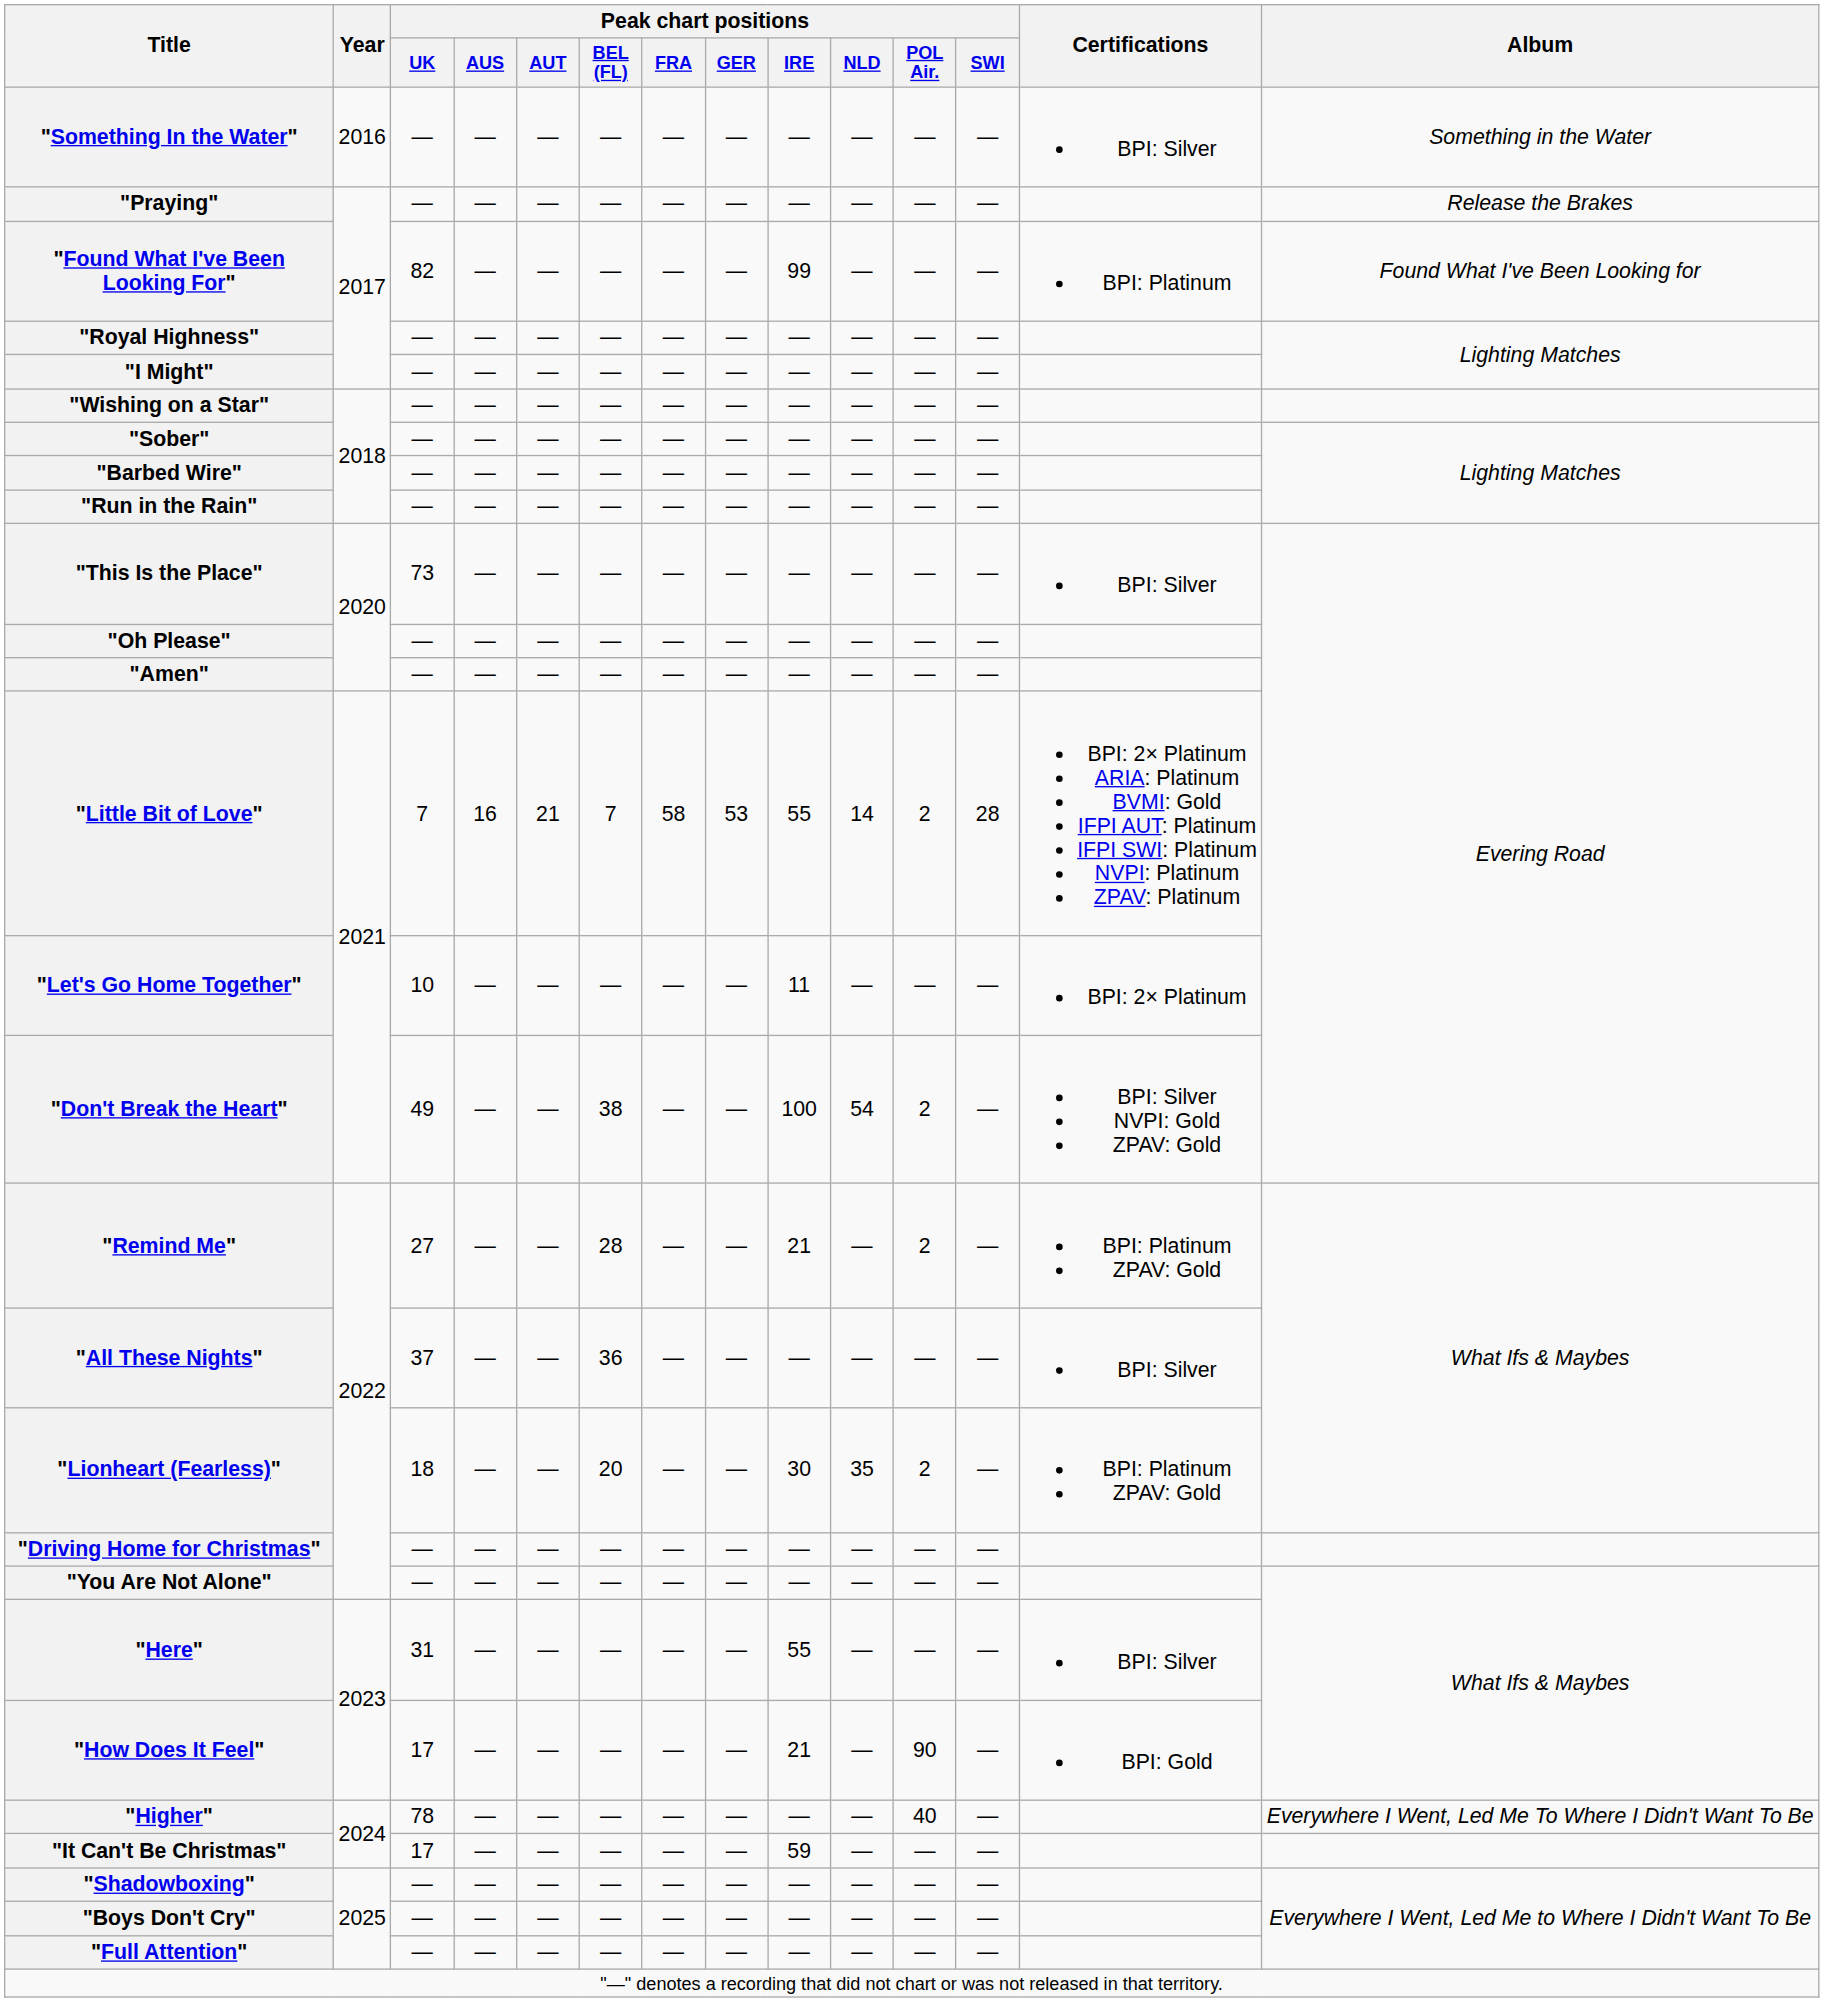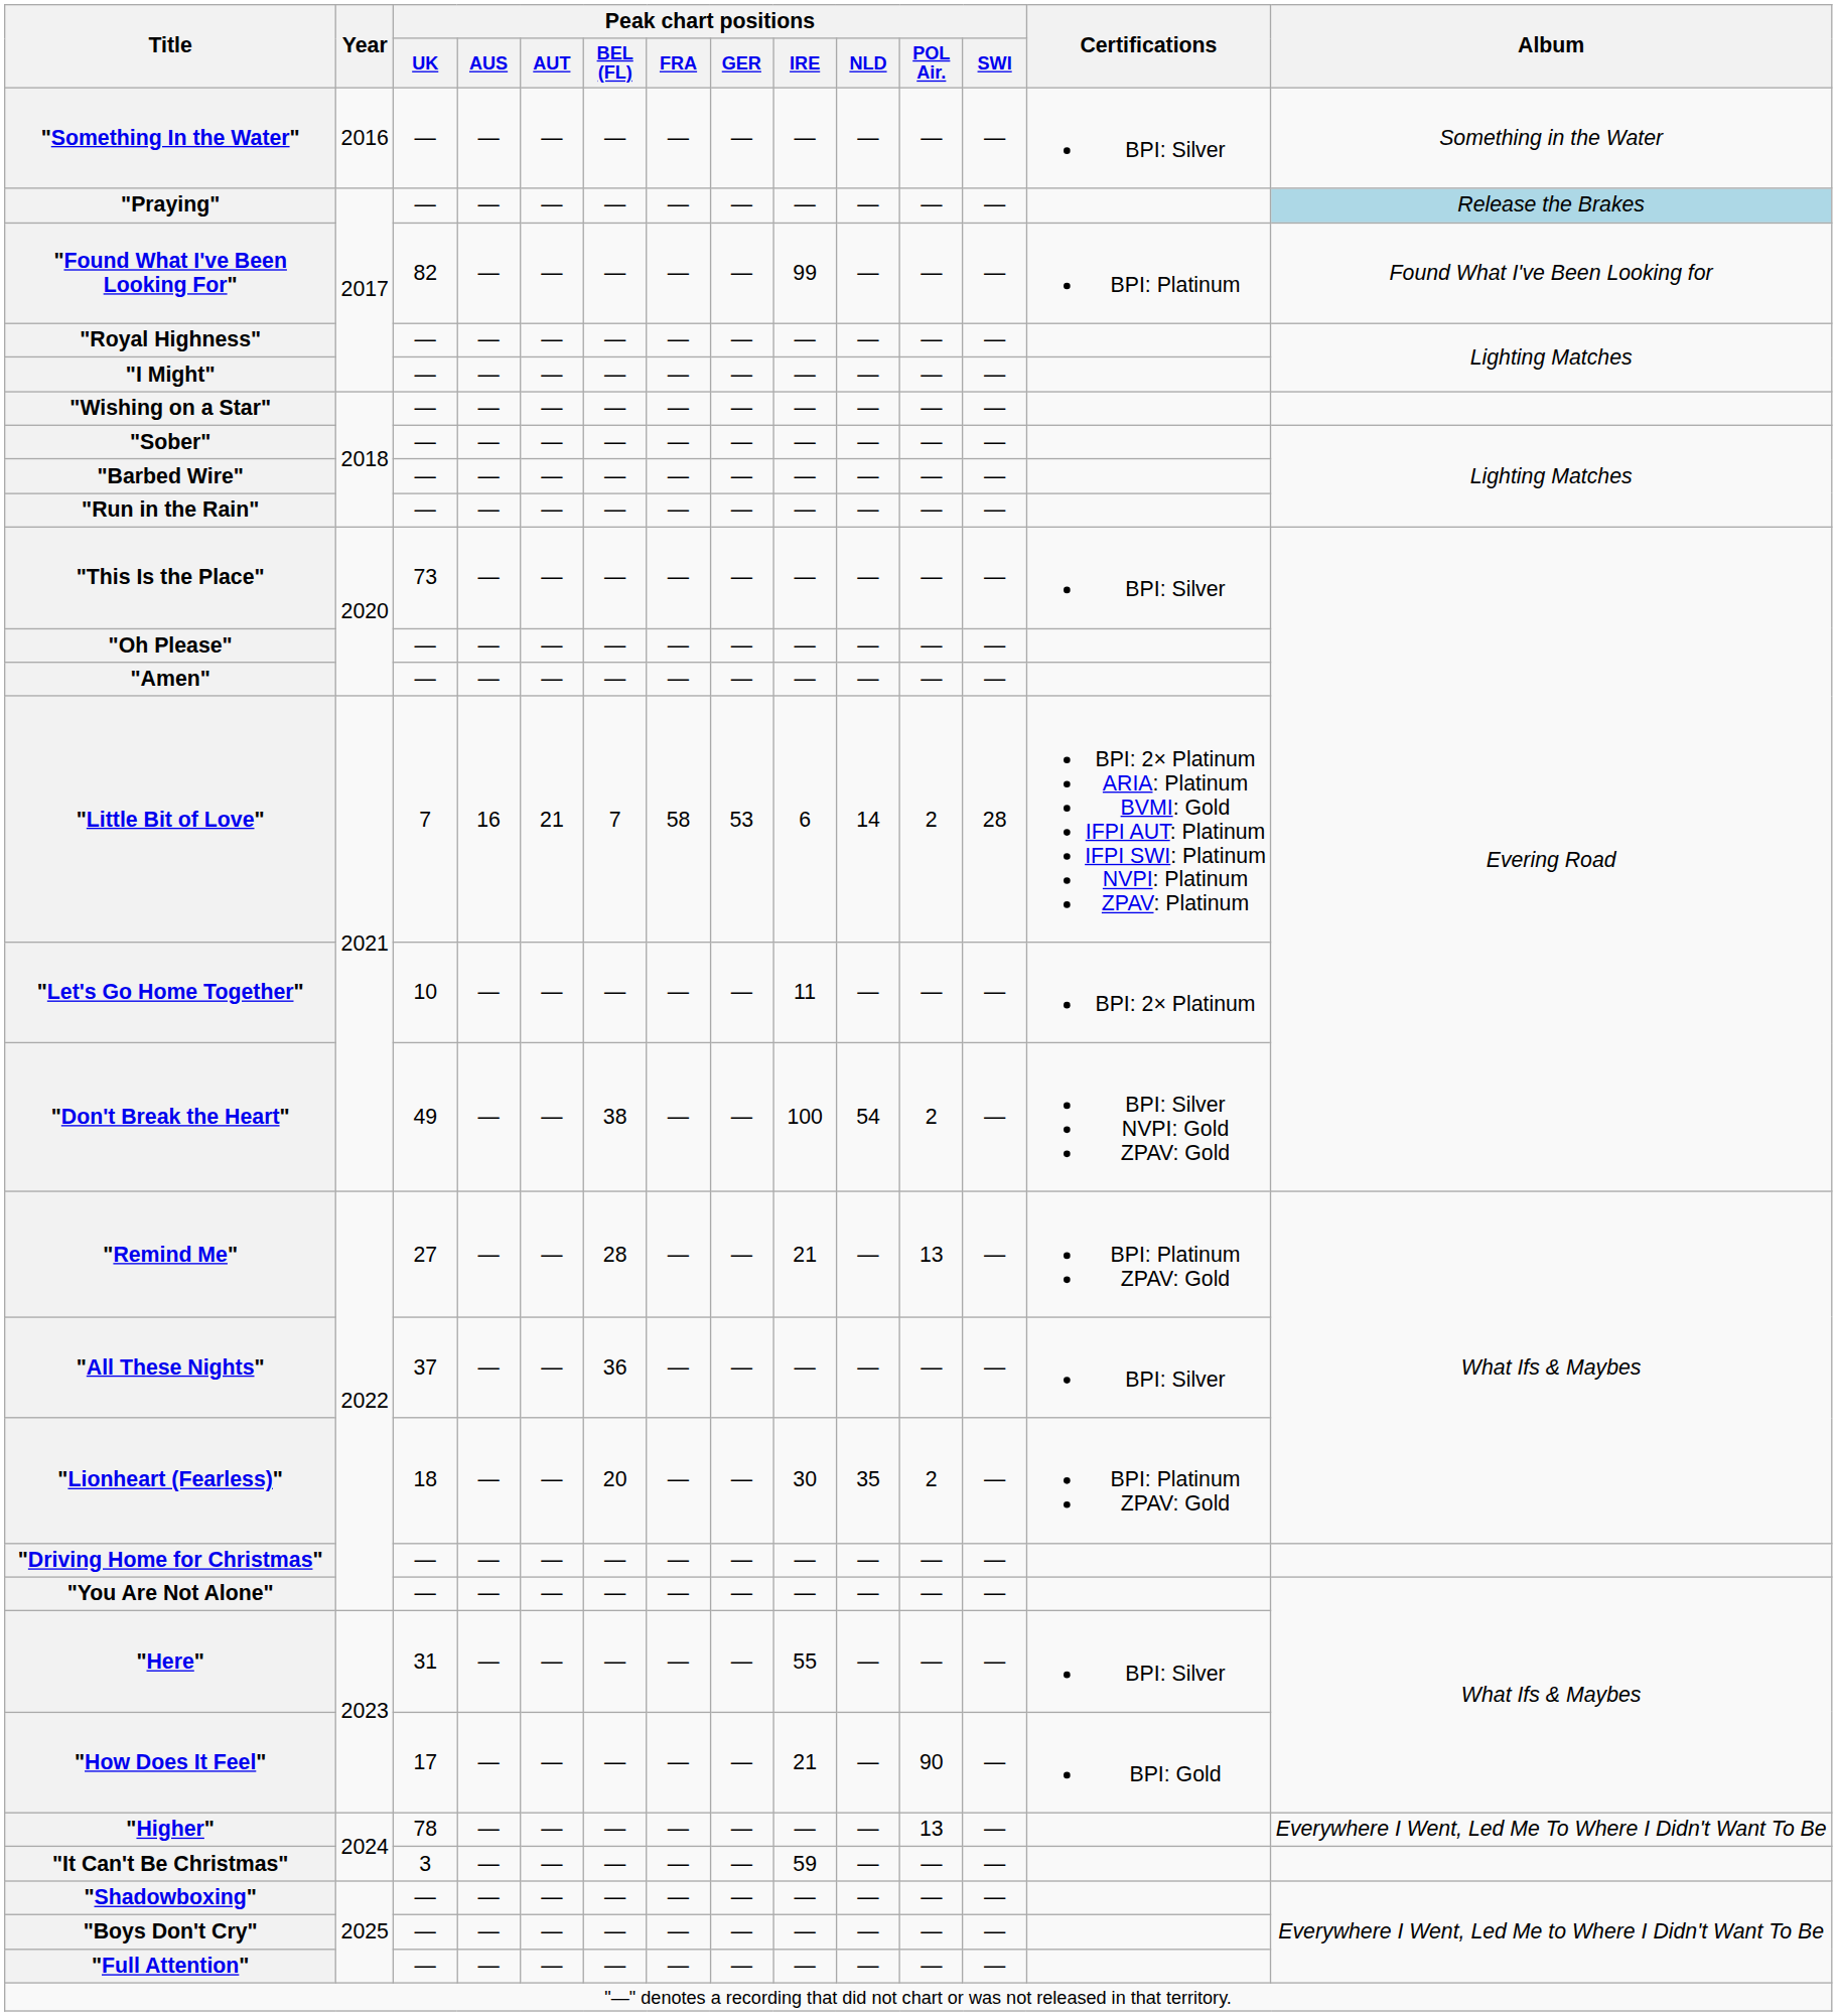"Praying" | Album: no background -> lightblue background
"Little Bit of Love" | Peak chart positions / IRE: 55 -> 6
"Remind Me" | Peak chart positions / POL Air.: 2 -> 13
"Higher" | Peak chart positions / POL Air.: 40 -> 13
"It Can't Be Christmas" | Peak chart positions / UK: 17 -> 3
